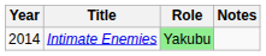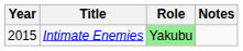Intimate Enemies | Year: 2014 -> 2015
